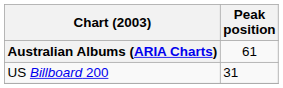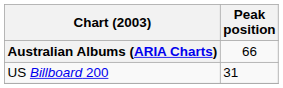Australian Albums (ARIA Charts) | Peak position: 61 -> 66
